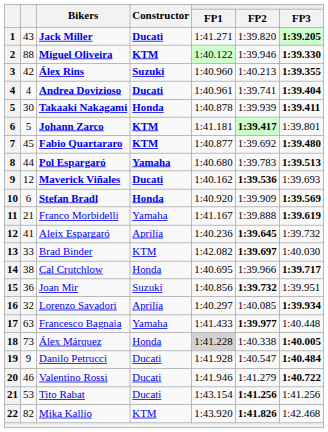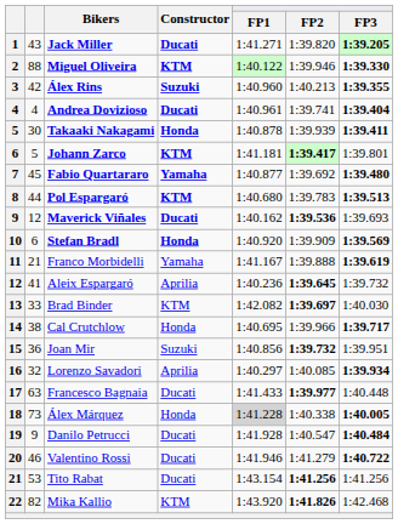Fabio Quartararo | Constructor: KTM -> Yamaha
Pol Espargaró | Constructor: Yamaha -> KTM
Francesco Bagnaia | Constructor: Yamaha -> Ducati
